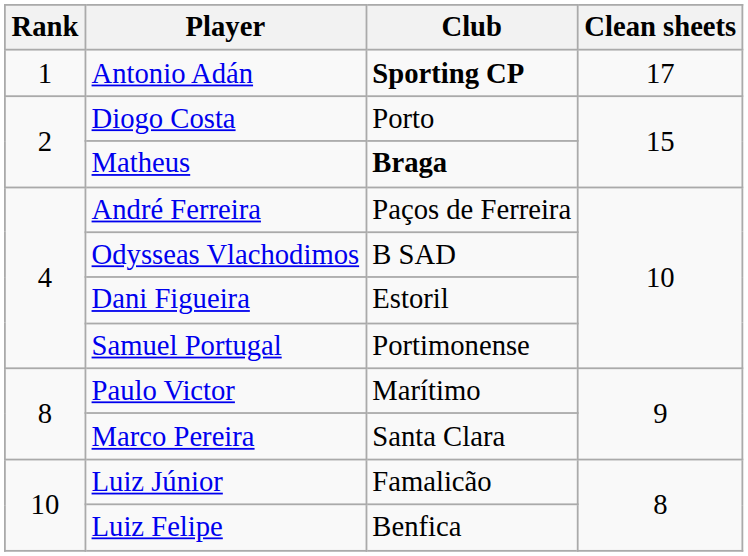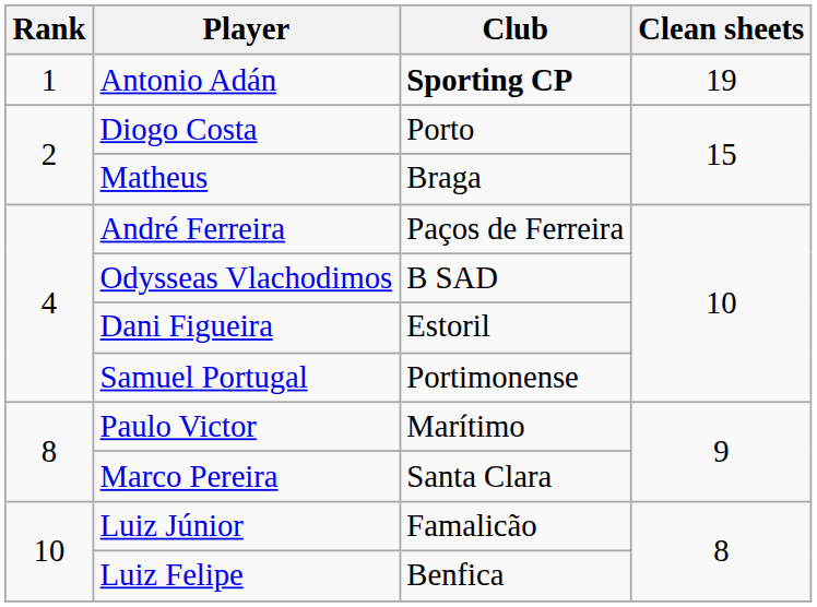Antonio Adán | Clean sheets: 17 -> 19
Matheus | Club: bold -> normal
